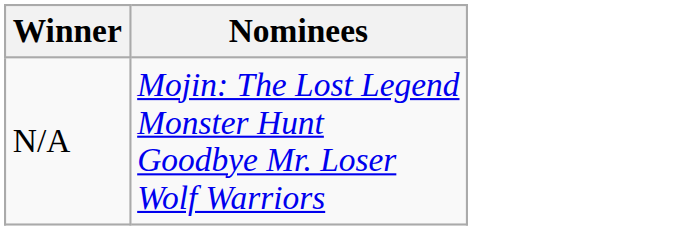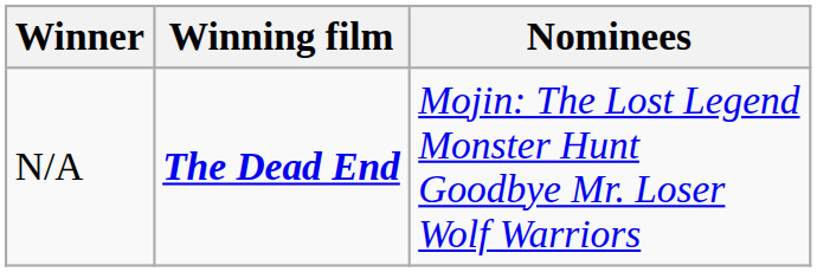+ column: Winning film | The Dead End
